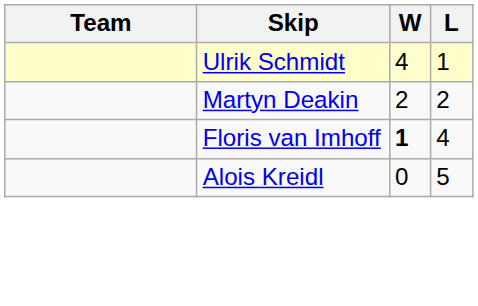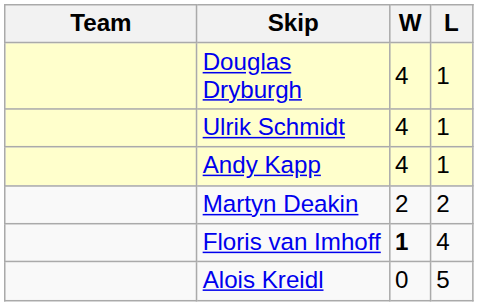+ row: Douglas Dryburgh | 4 | 1
+ row: Andy Kapp | 4 | 1
